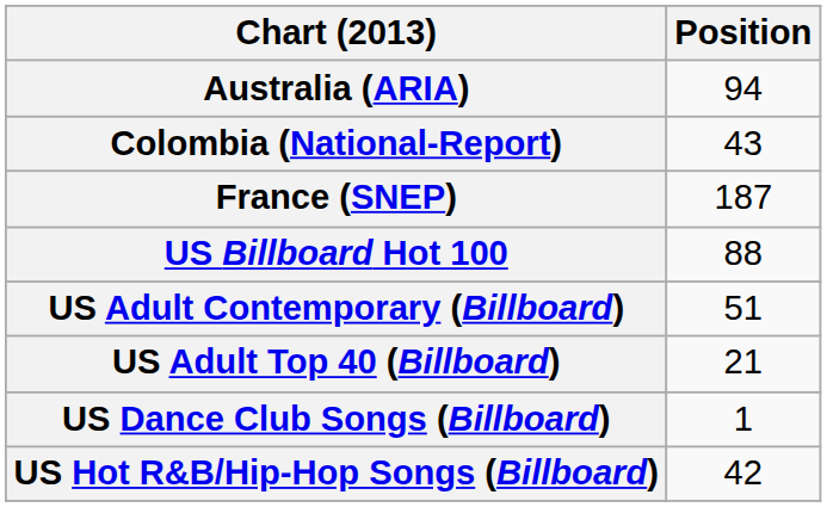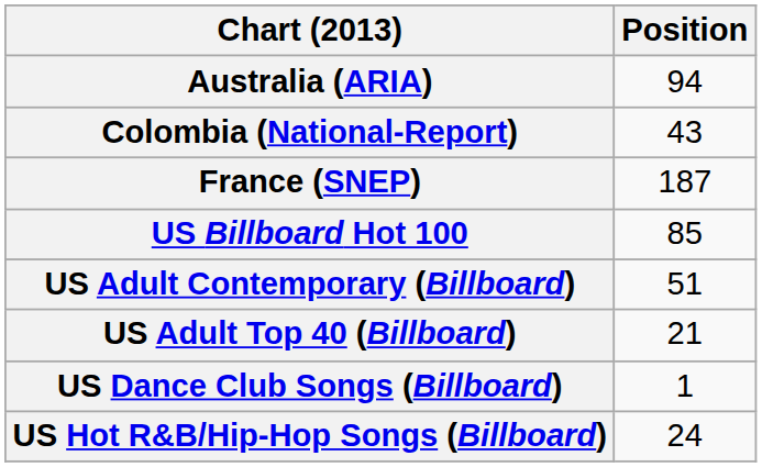US Billboard Hot 100 | Position: 88 -> 85
US Hot R&B/Hip-Hop Songs (Billboard) | Position: 42 -> 24
